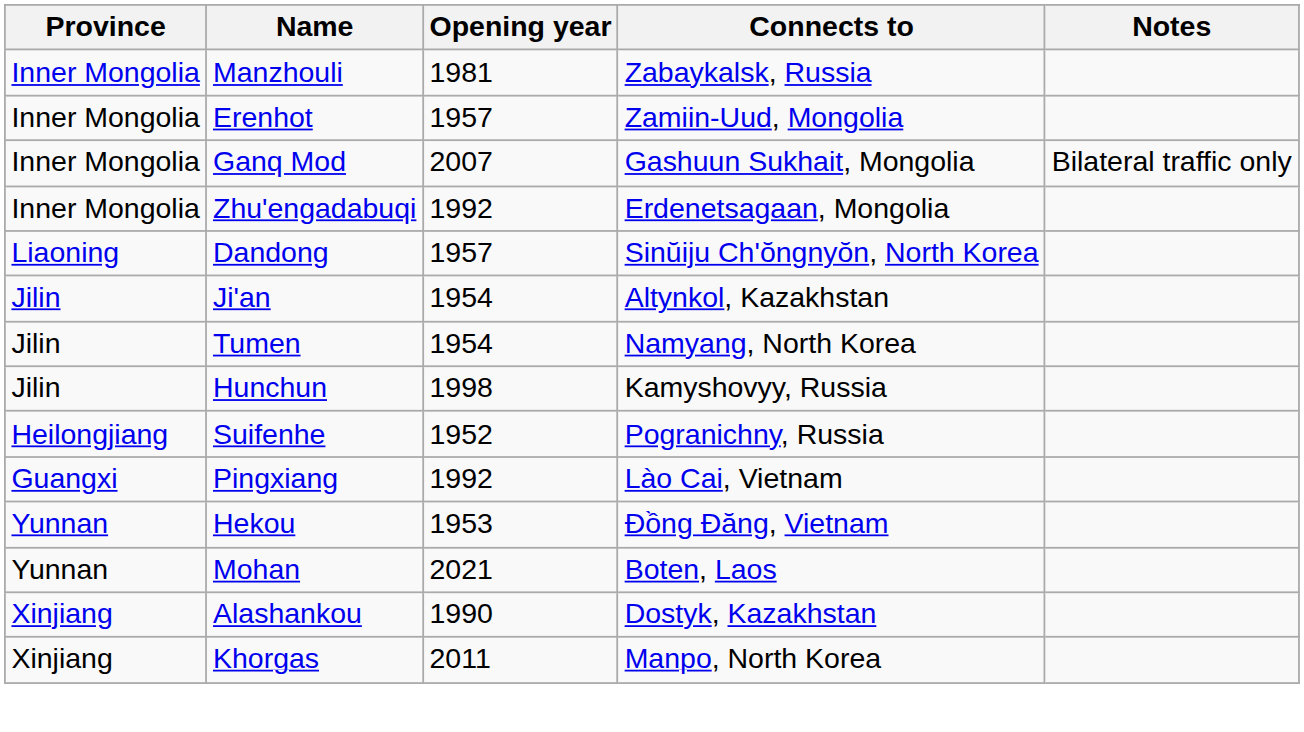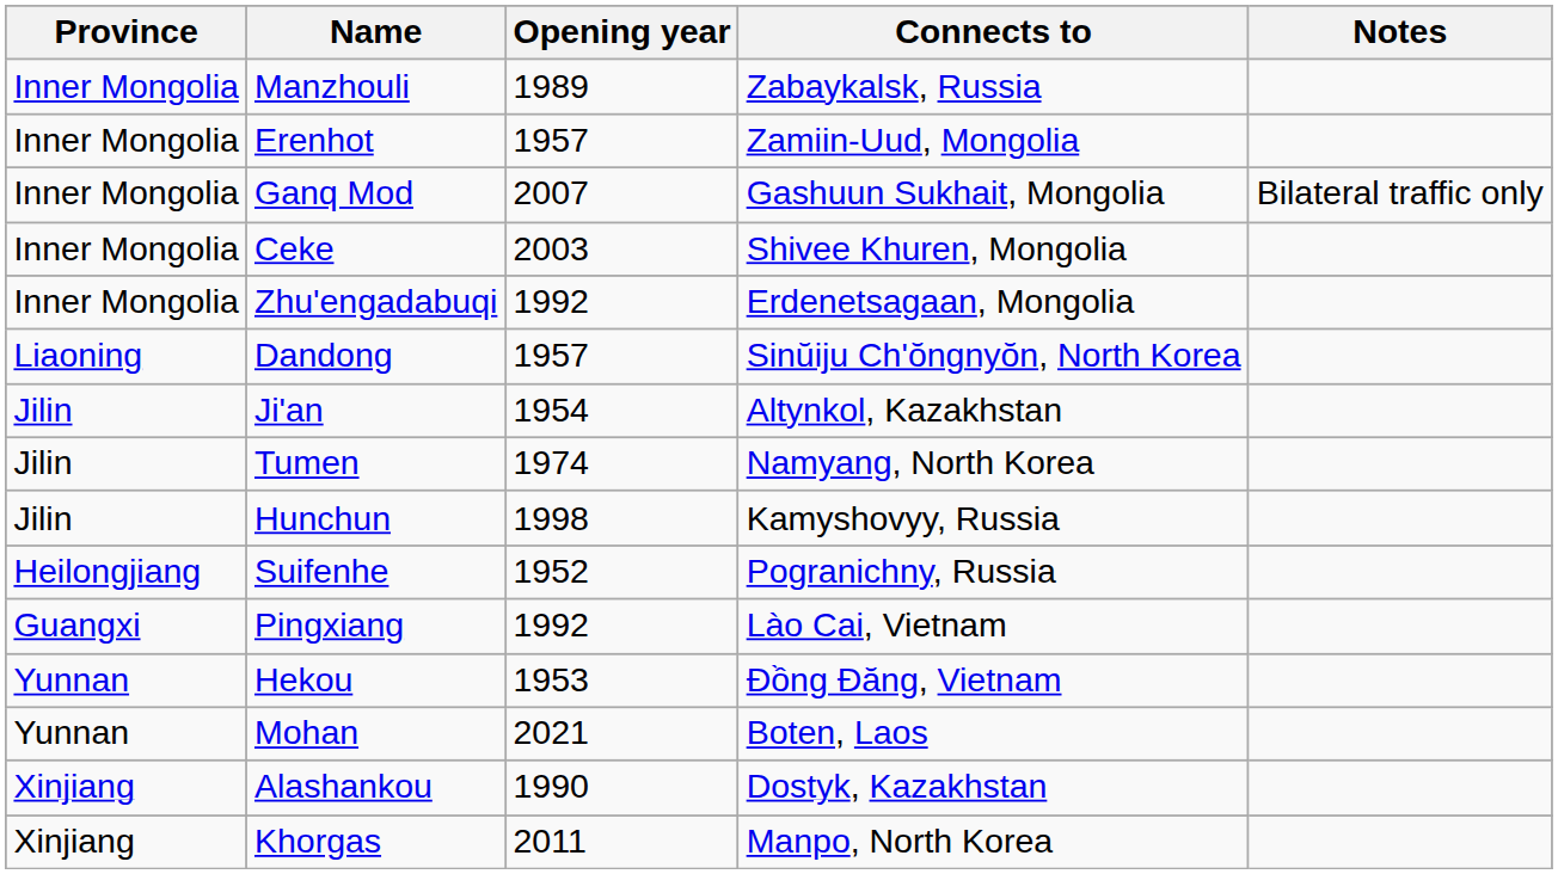Manzhouli | Opening year: 1981 -> 1989
+ row: Inner Mongolia | Ceke | 2003 | Shivee Khuren, Mongolia
Tumen | Opening year: 1954 -> 1974
